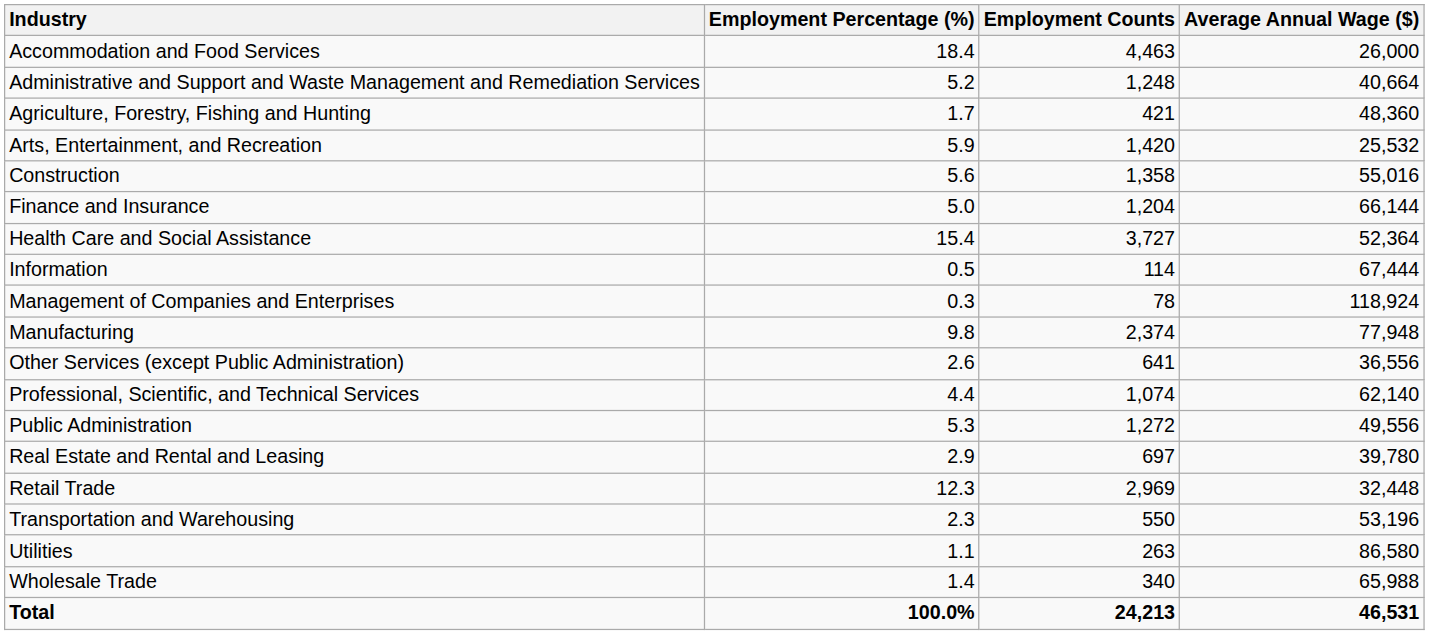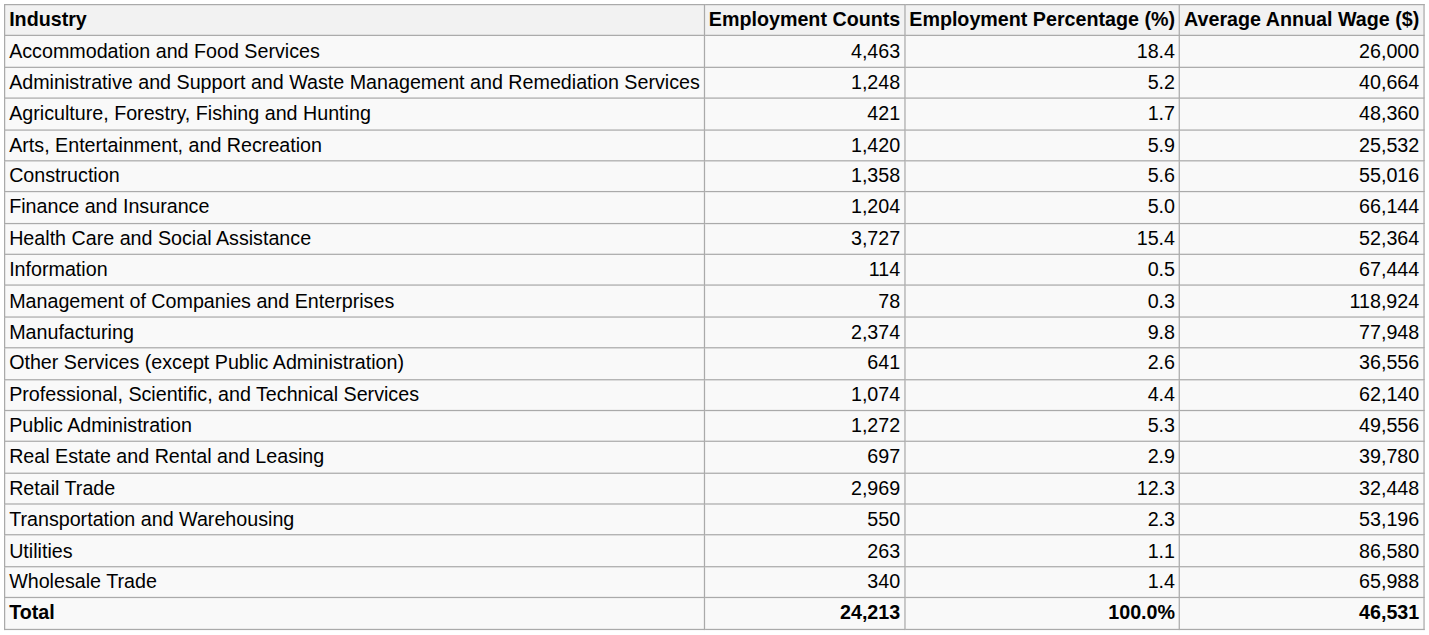columns swapped: Employment Counts <-> Employment Percentage (%)
